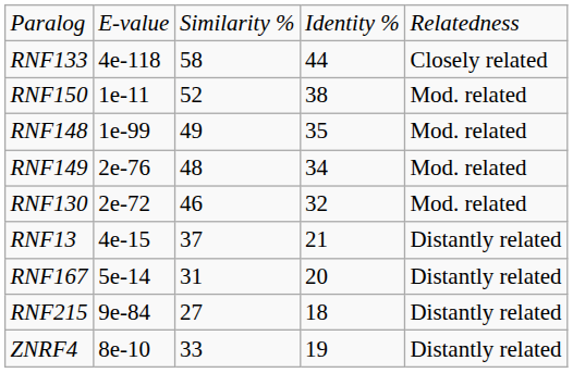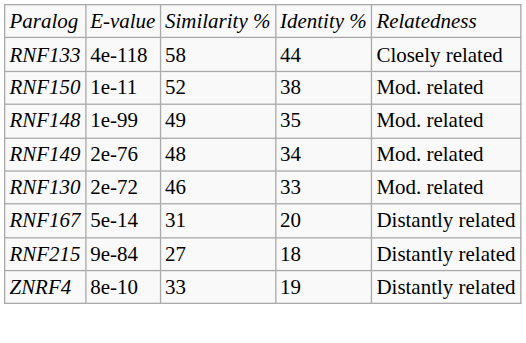RNF130 | column 4: 32 -> 33
- row: RNF13 | 4e-15 | 37 | 21 | Distantly related
